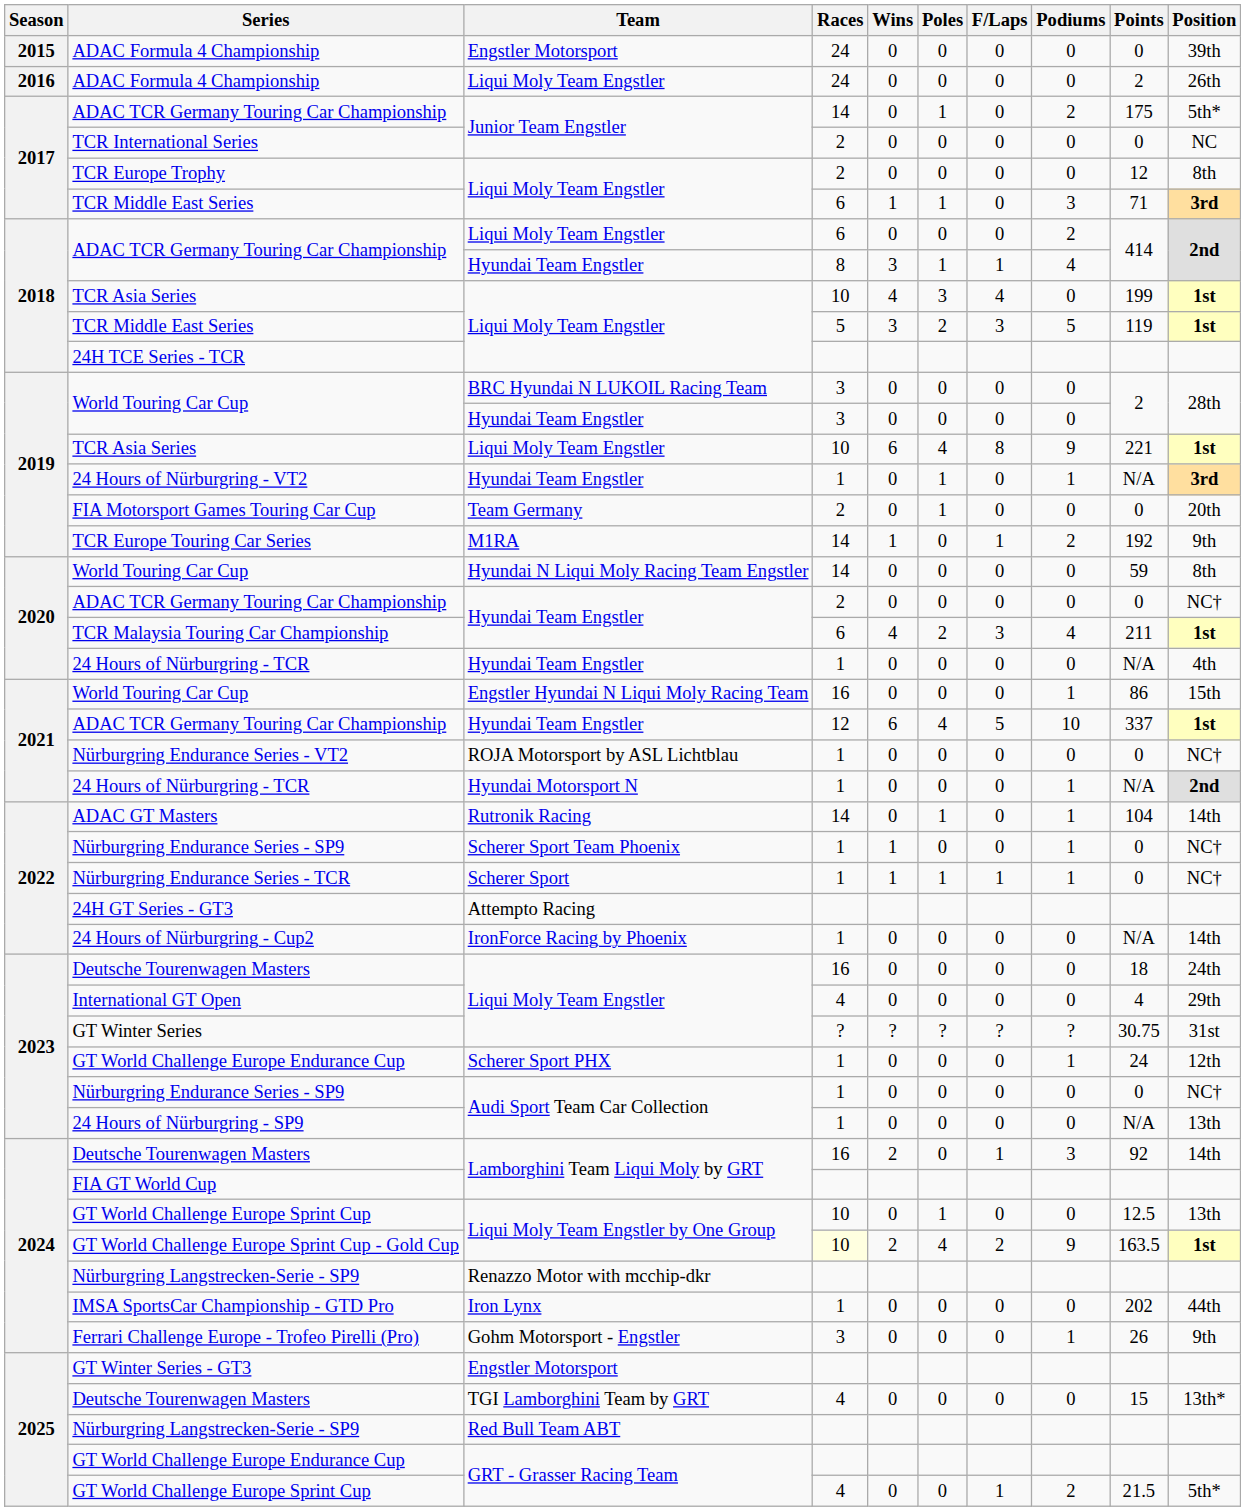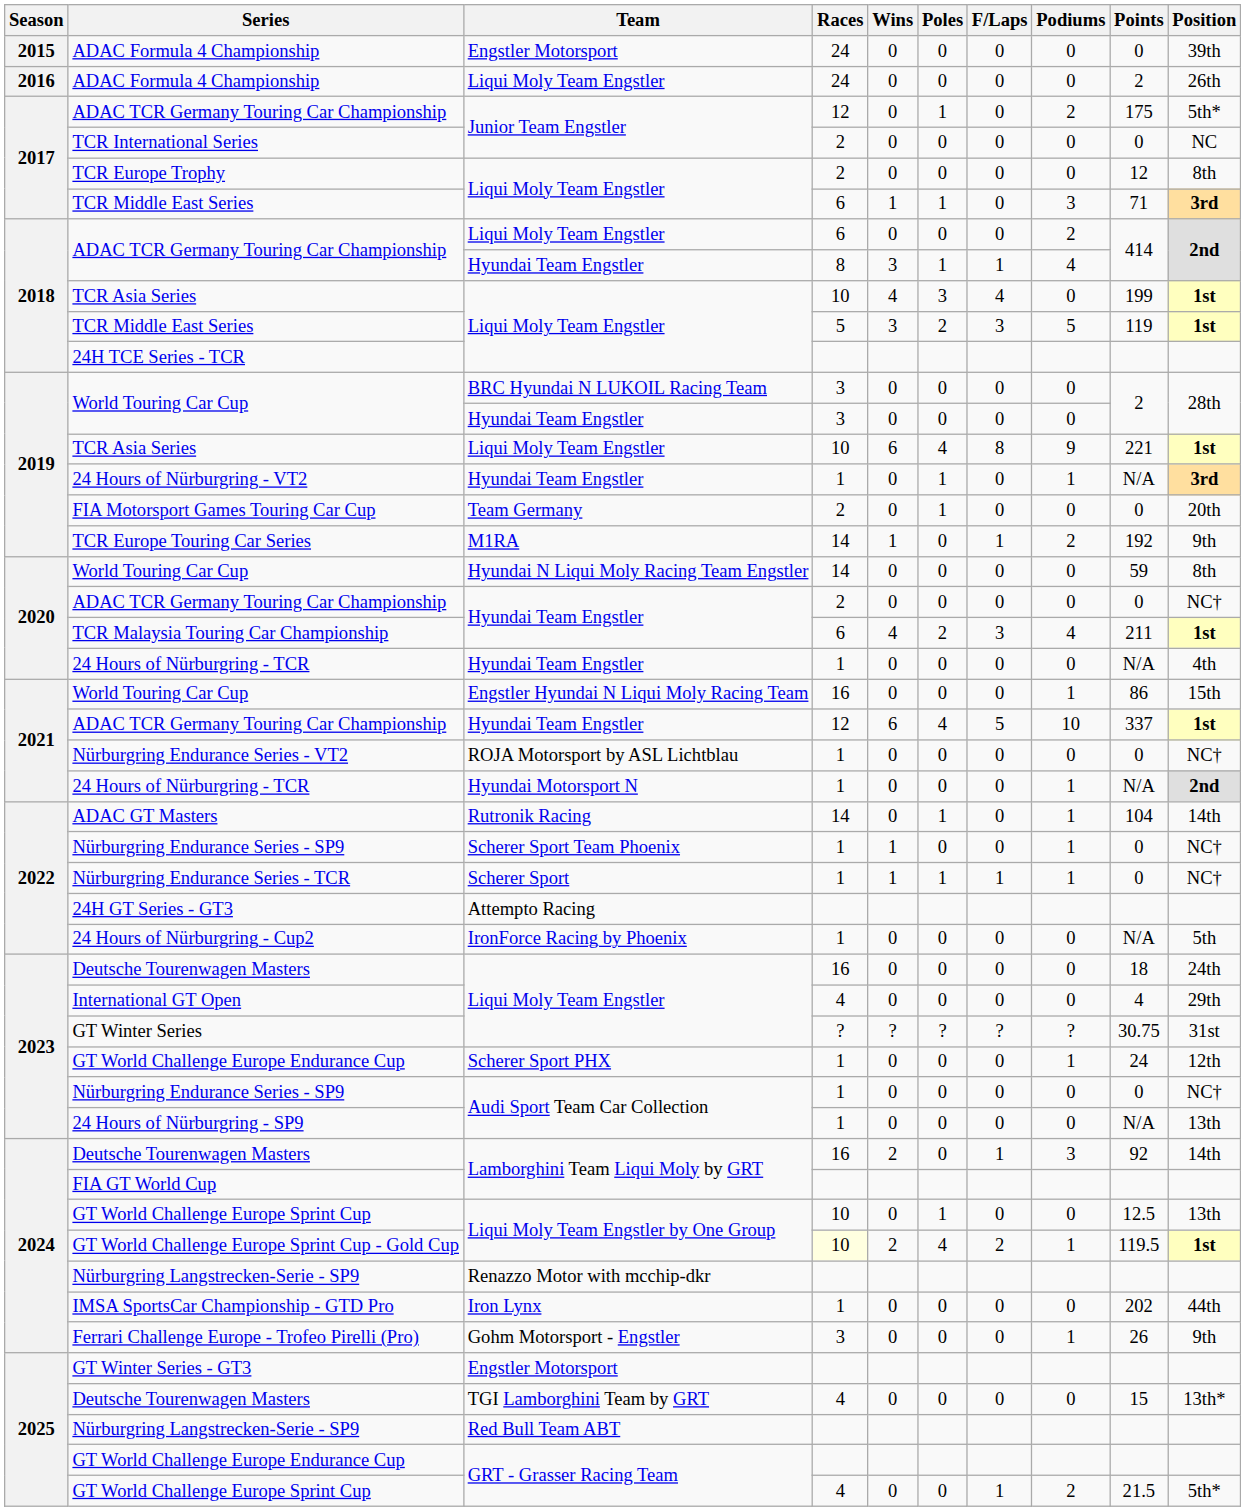2017 / ADAC TCR Germany Touring Car Championship | Races: 14 -> 12
24 Hours of Nürburgring - Cup2 | Position: 14th -> 5th
GT World Challenge Europe Sprint Cup - Gold Cup | Podiums: 9 -> 1
GT World Challenge Europe Sprint Cup - Gold Cup | Points: 163.5 -> 119.5
